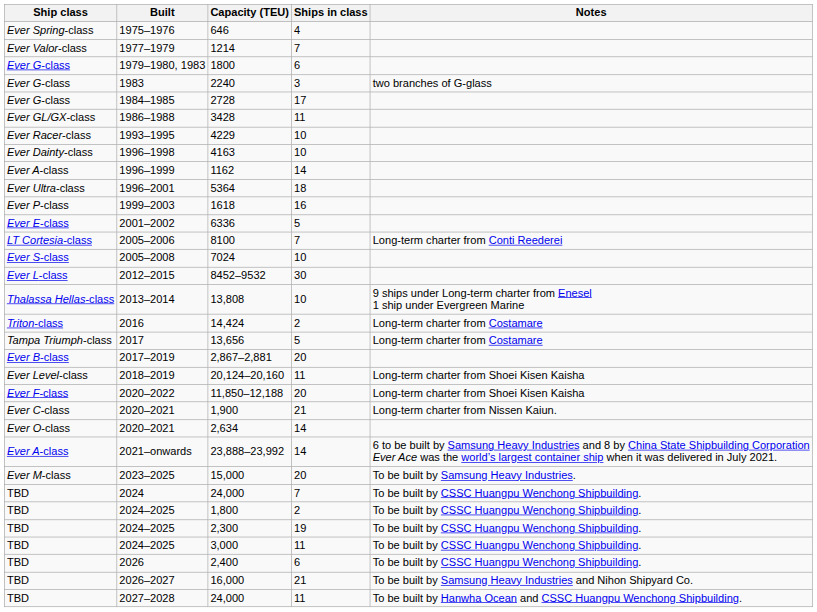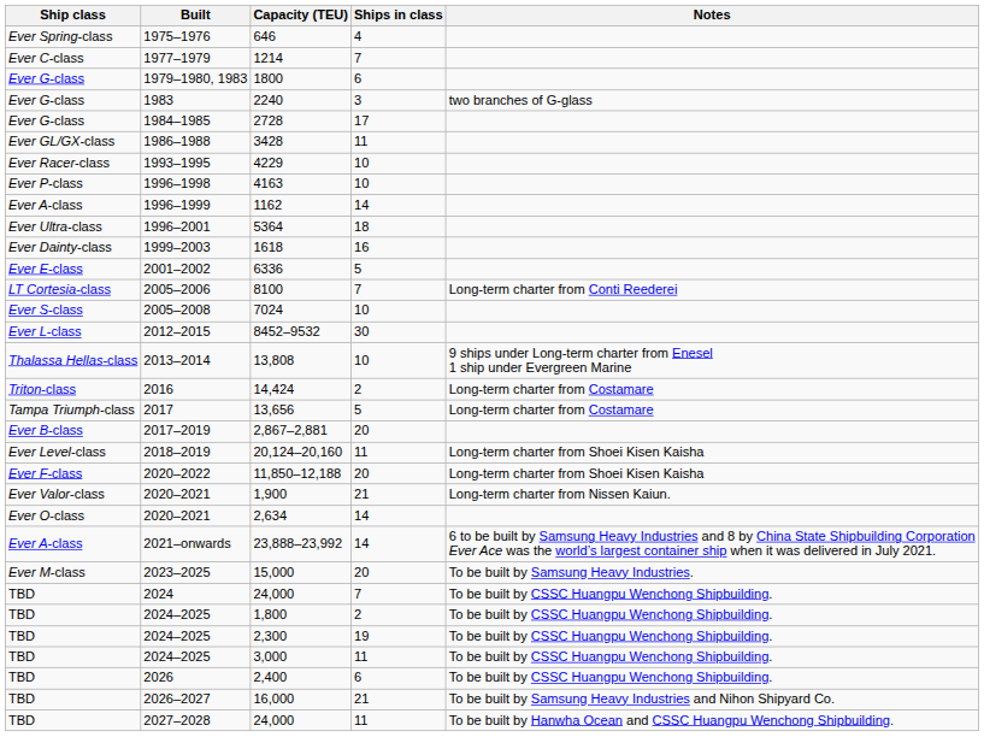1214 | Ship class: Ever Valor-class -> Ever C-class
4163 | Ship class: Ever Dainty-class -> Ever P-class
1618 | Ship class: Ever P-class -> Ever Dainty-class
1,900 | Ship class: Ever C-class -> Ever Valor-class
